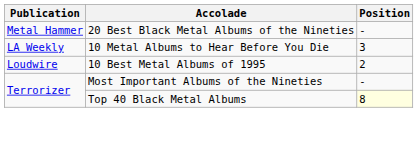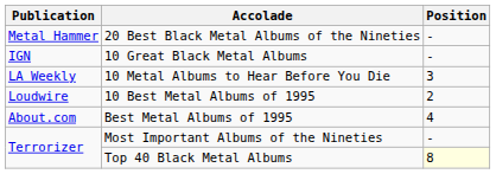+ row: IGN | 10 Great Black Metal Albums | -
+ row: About.com | Best Metal Albums of 1995 | 4
